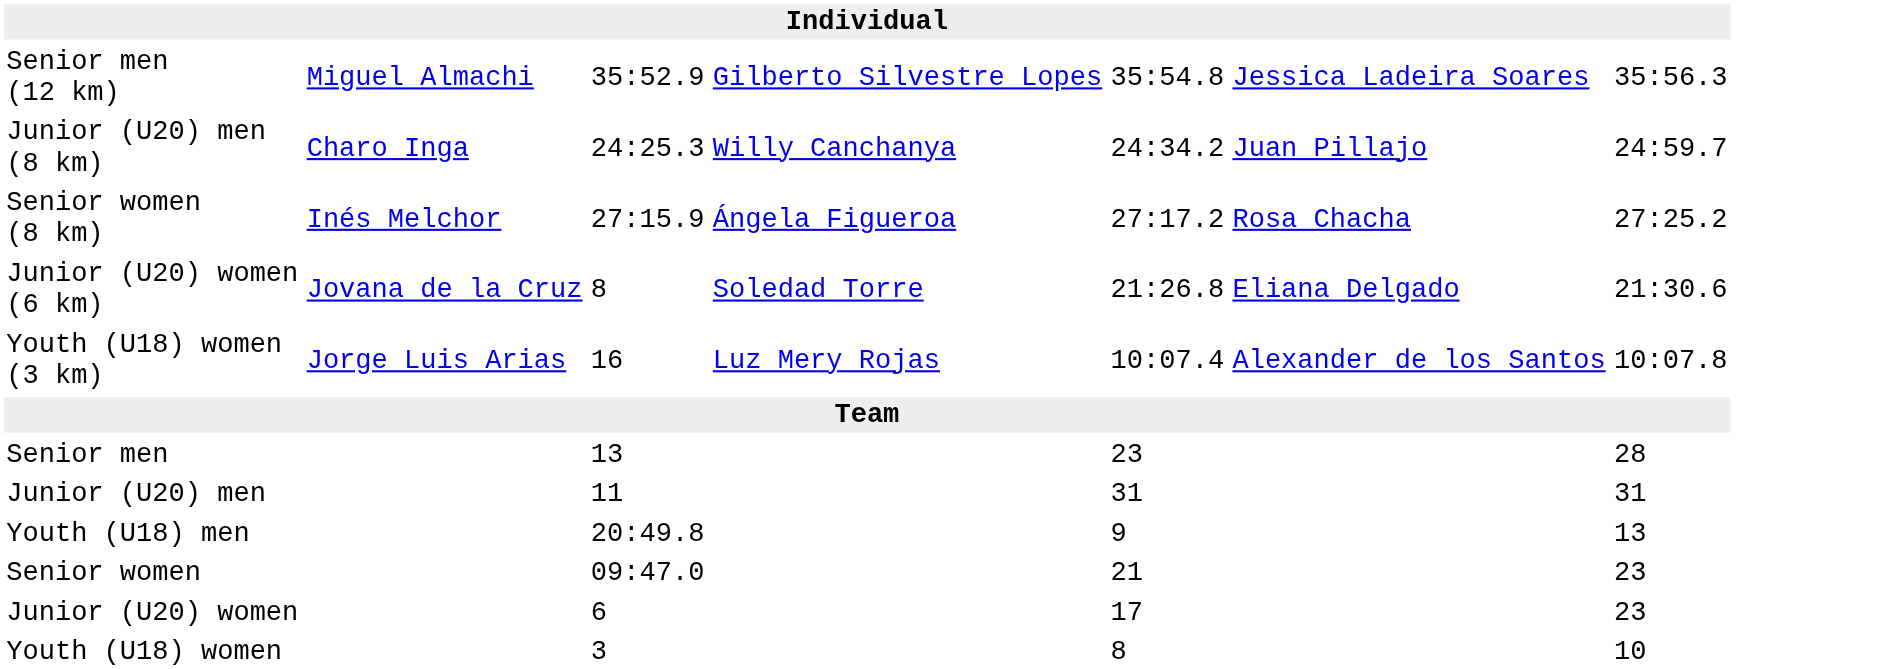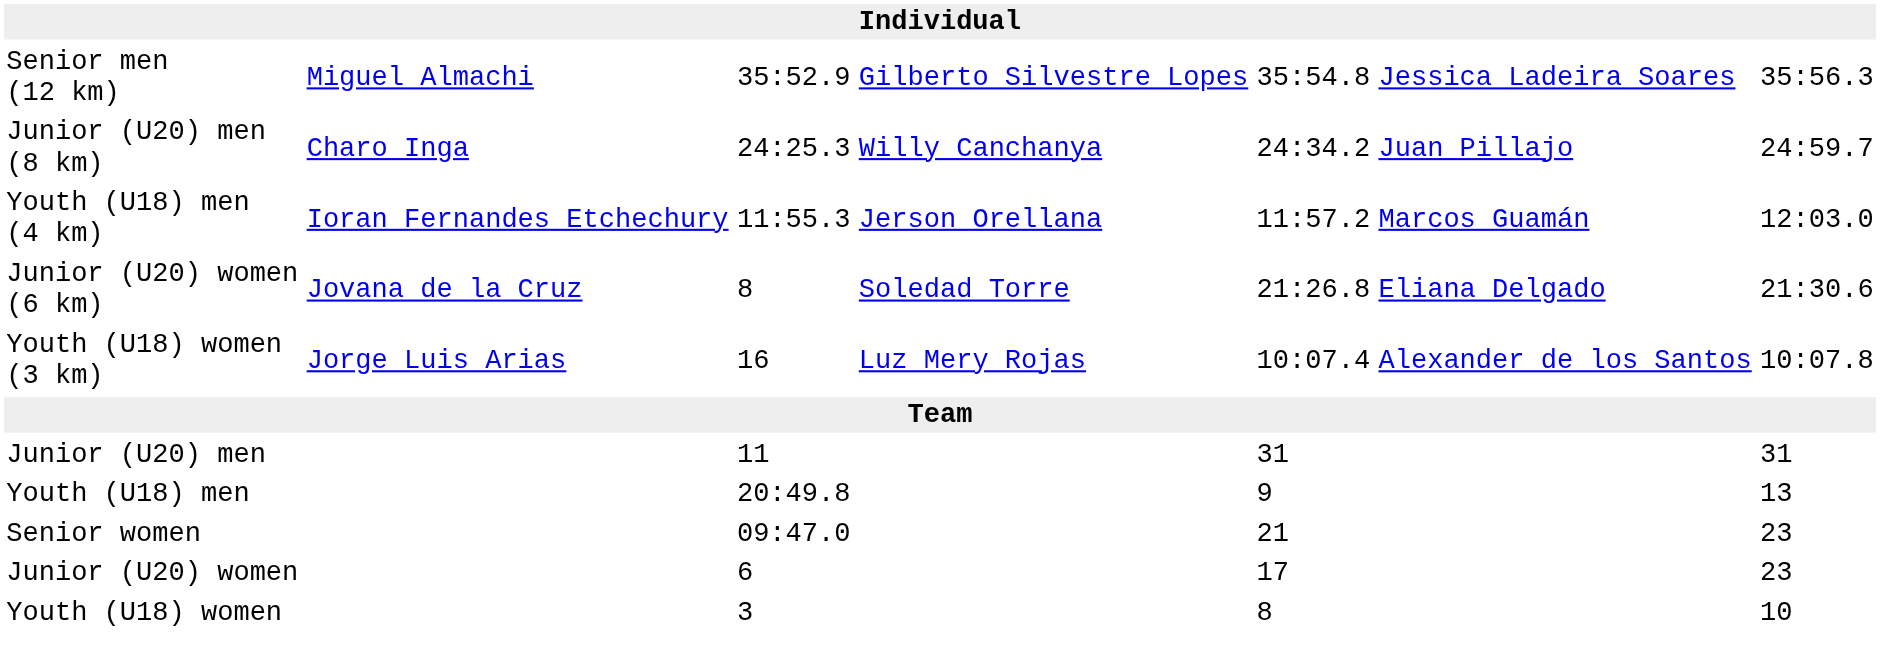+ row: Youth (U18) men (4 km) | Ioran Fernandes Etchechury | 11:55.3 | Jerson Orellana | 11:57.2 | Marcos Guamán | 12:03.0
- row: Senior women (8 km) | Inés Melchor | 27:15.9 | Ángela Figueroa | 27:17.2 | Rosa Chacha | 27:25.2
- row: Senior men | 13 | 23 | 28
